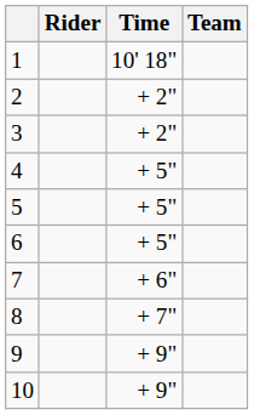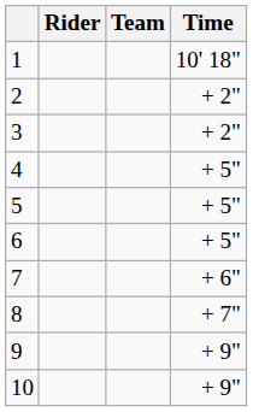columns swapped: Team <-> Time
